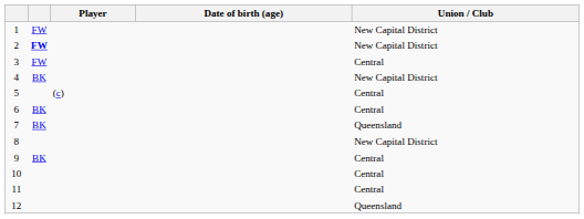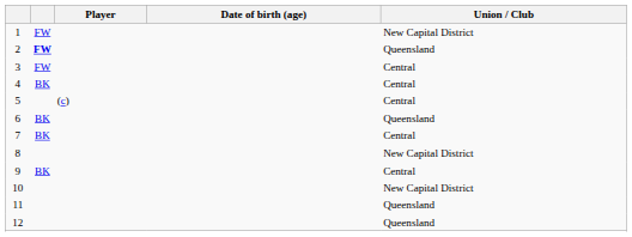2 | Union / Club: New Capital District -> Queensland
4 | Union / Club: New Capital District -> Central
6 | Union / Club: Central -> Queensland
7 | Union / Club: Queensland -> Central
10 | Union / Club: Central -> New Capital District
11 | Union / Club: Central -> Queensland
